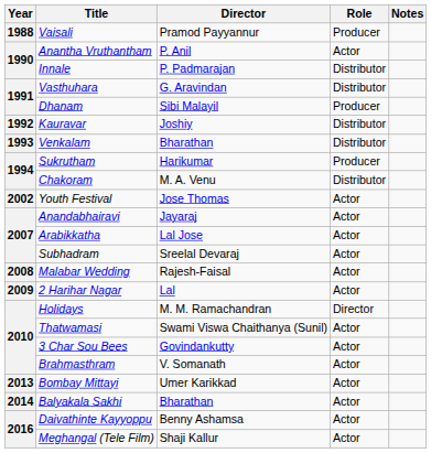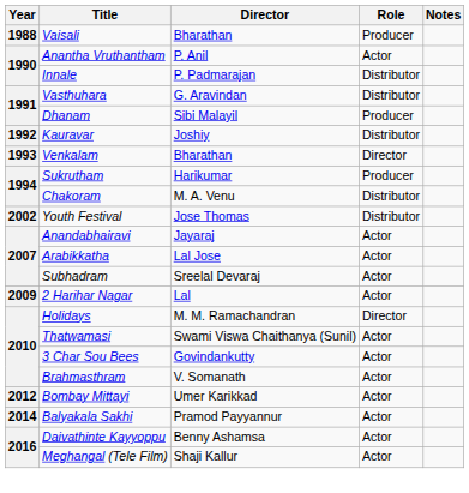Vaisali | Director: Pramod Payyannur -> Bharathan
Venkalam | Role: Distributor -> Director
Youth Festival | Role: Actor -> Distributor
- row: 2008 | Malabar Wedding | Rajesh-Faisal | Actor
Bombay Mittayi | Year: 2013 -> 2012
Balyakala Sakhi | Director: Bharathan -> Pramod Payyannur
